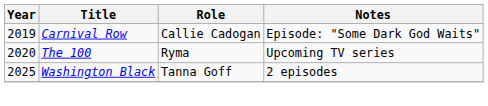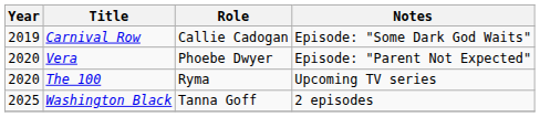+ row: 2020 | Vera | Phoebe Dwyer | Episode: "Parent Not Expected"
